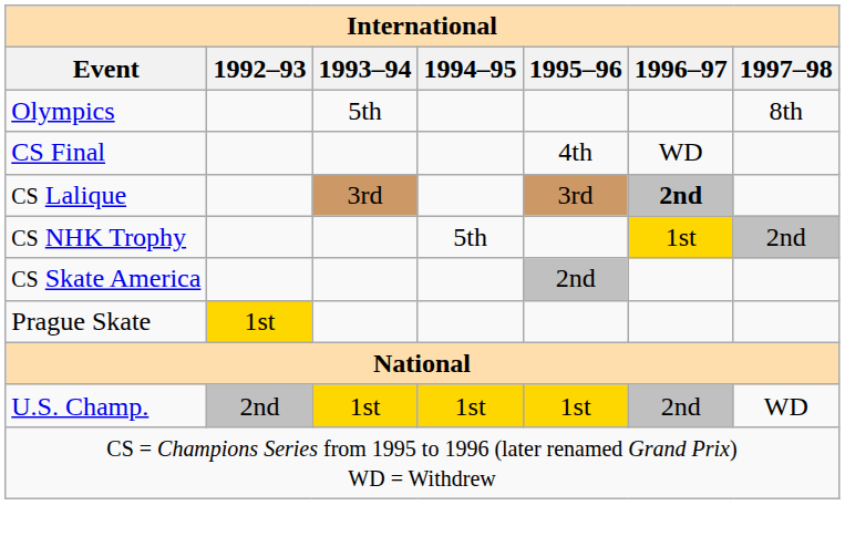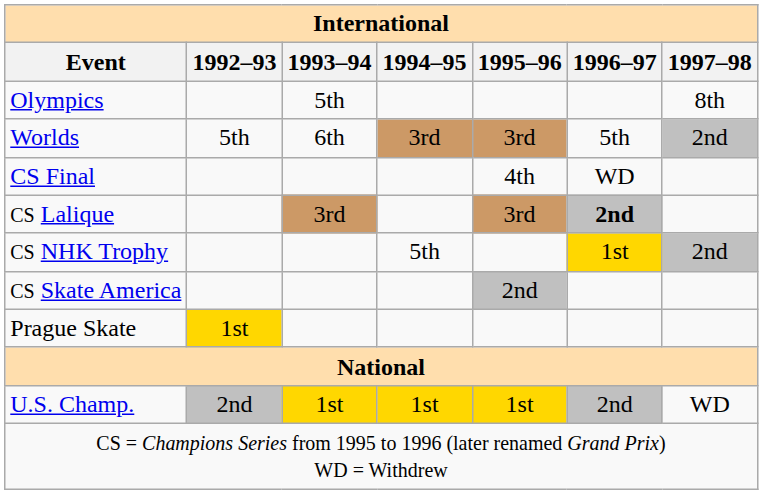+ row: Worlds | 5th | 6th | 3rd | 3rd | 5th | 2nd
